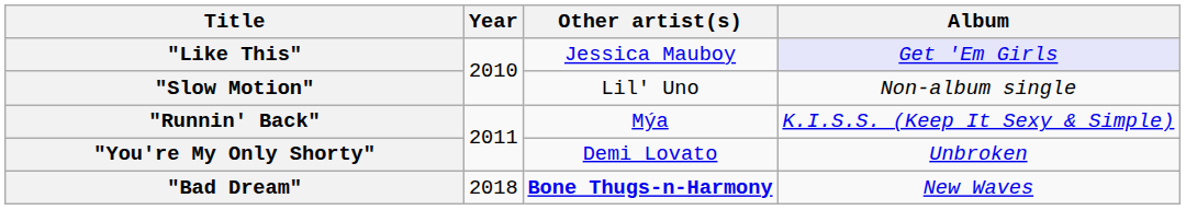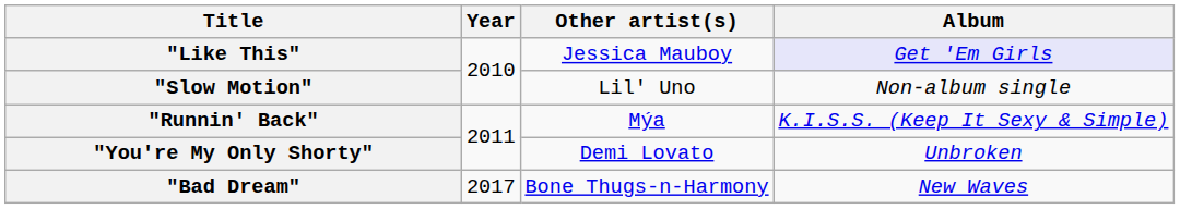"Bad Dream" | Year: 2018 -> 2017
"Bad Dream" | Other artist(s): bold -> normal
